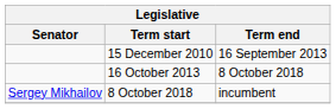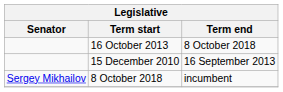rows swapped: 15 December 2010 <-> 16 October 2013
